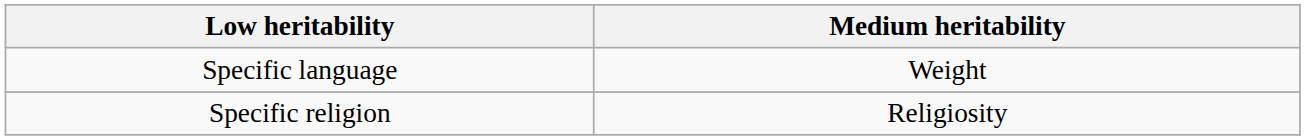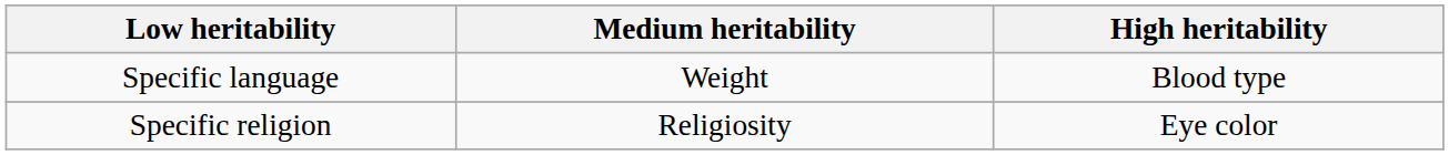+ column: High heritability | Blood type | Eye color
